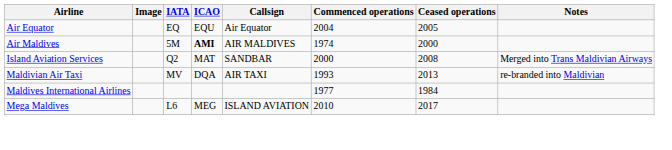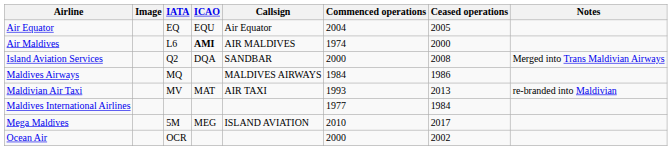Air Maldives | IATA: 5M -> L6
Island Aviation Services | ICAO: MAT -> DQA
+ row: Maldives Airways | MQ | MALDIVES AIRWAYS | 1984 | 1986
Maldivian Air Taxi | ICAO: DQA -> MAT
Mega Maldives | IATA: L6 -> 5M
+ row: Ocean Air | OCR | 2000 | 2002
